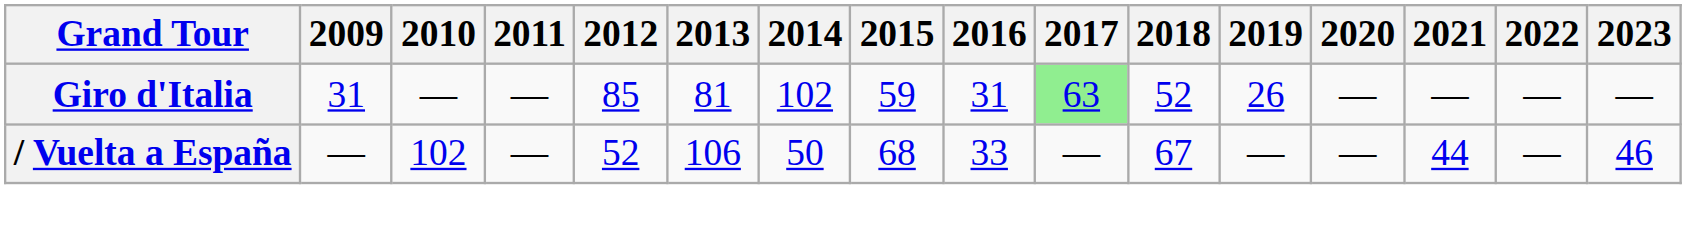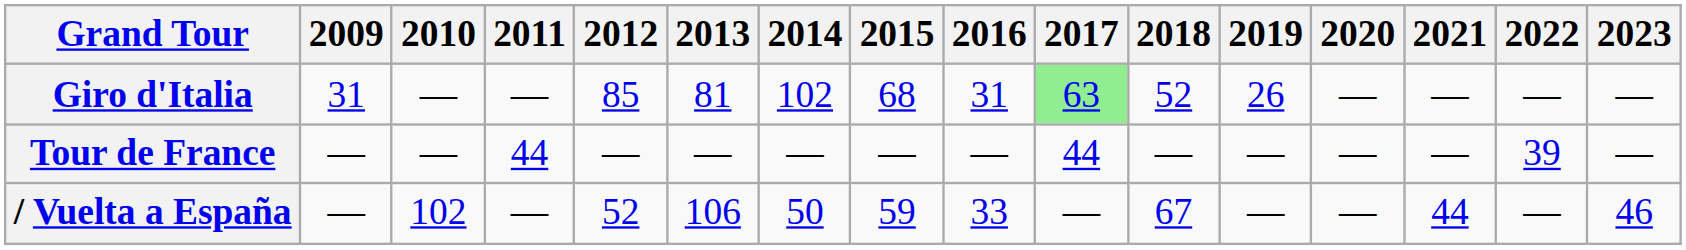Giro d'Italia | 2015: 59 -> 68
+ row: Tour de France | — | — | 44 | — | — | — | — | — | 44 | — | — | — | — | 39 | —
/ Vuelta a España | 2015: 68 -> 59
